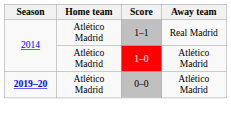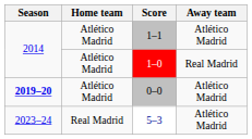1–1 | Away team: Real Madrid -> Atlético Madrid
1–0 | Away team: Atlético Madrid -> Real Madrid
+ row: 2023–24 | Real Madrid | 5–3 | Atlético Madrid
